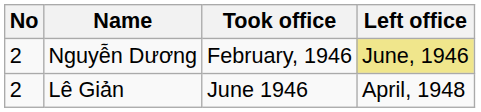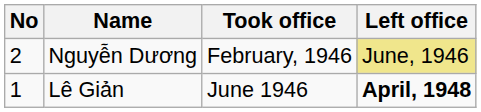Lê Giản | No: 2 -> 1
Lê Giản | Left office: normal -> bold
